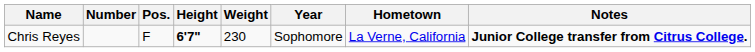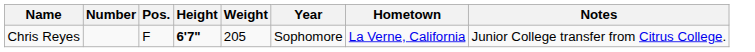Chris Reyes | Weight: 230 -> 205
Chris Reyes | Notes: bold -> normal
